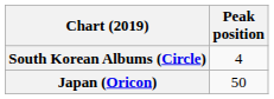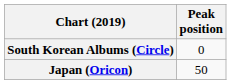South Korean Albums (Circle) | Peak position: 4 -> 0
